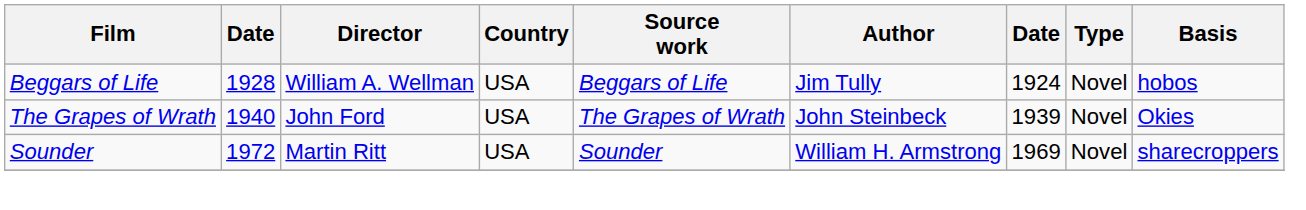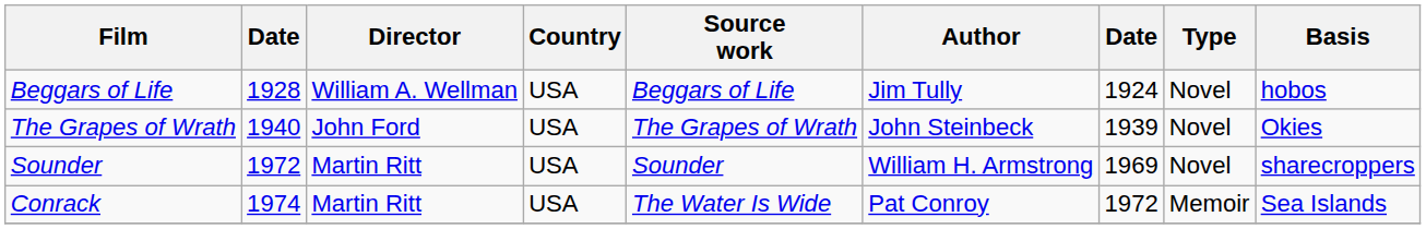+ row: Conrack | 1974 | Martin Ritt | USA | The Water Is Wide | Pat Conroy | 1972 | Memoir | Sea Islands
